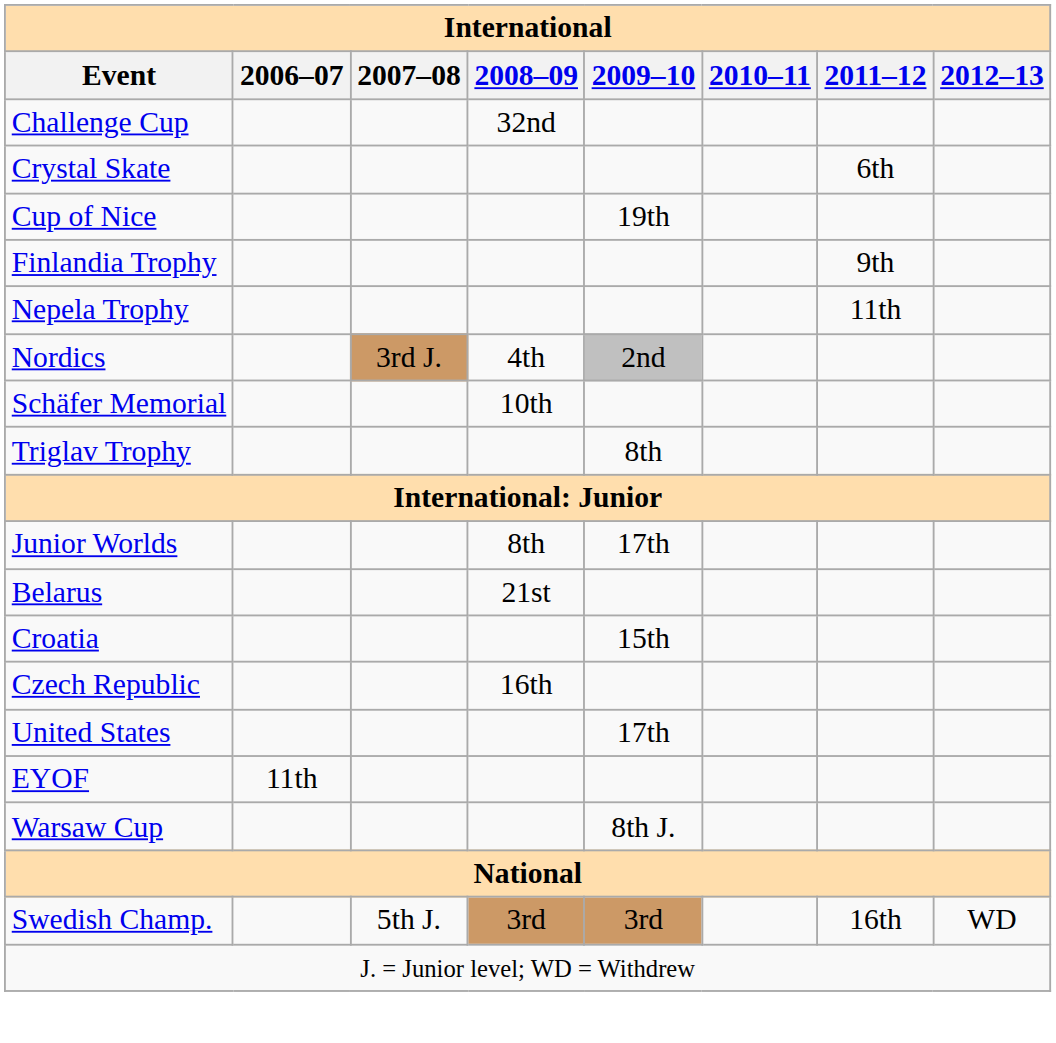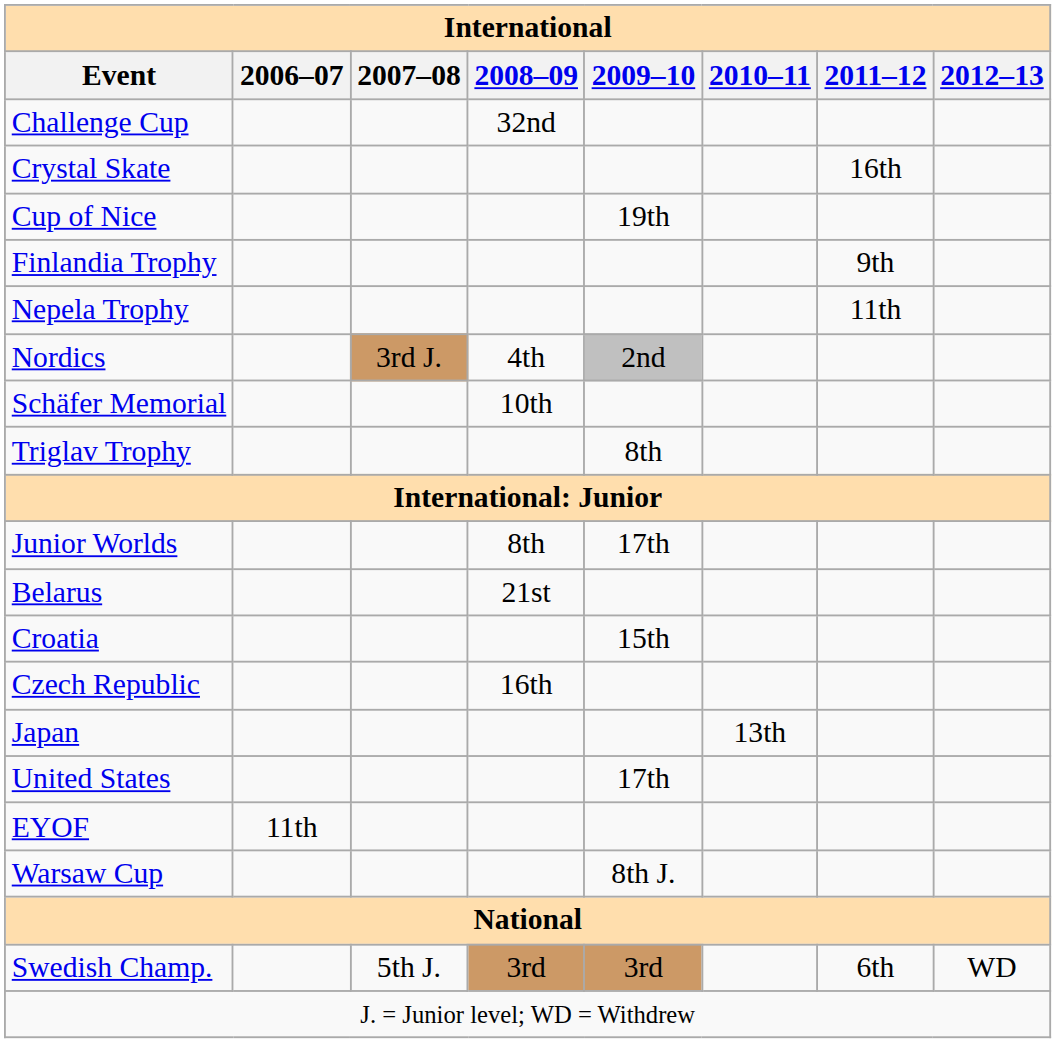Crystal Skate | 2011–12: 6th -> 16th
+ row: Japan | 13th
Swedish Champ. | 2011–12: 16th -> 6th
